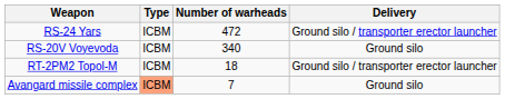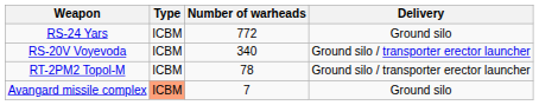RS-24 Yars | Number of warheads: 472 -> 772
RS-24 Yars | Delivery: Ground silo / transporter erector launcher -> Ground silo
RS-20V Voyevoda | Delivery: Ground silo -> Ground silo / transporter erector launcher
RT-2PM2 Topol-M | Number of warheads: 18 -> 78
